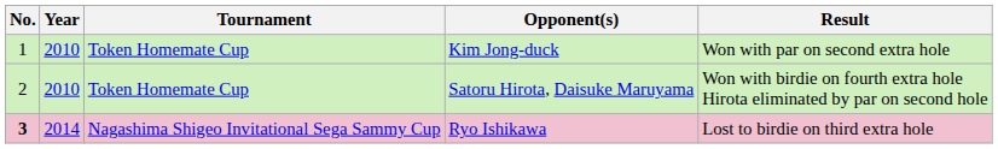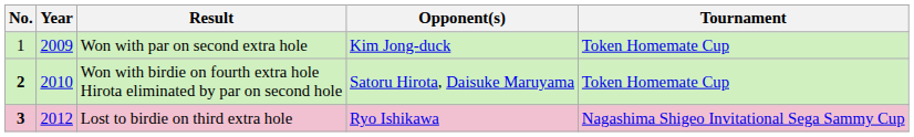columns swapped: Tournament <-> Result
Kim Jong-duck | Year: 2010 -> 2009
Satoru Hirota, Daisuke Maruyama | No.: normal -> bold
Ryo Ishikawa | Year: 2014 -> 2012
